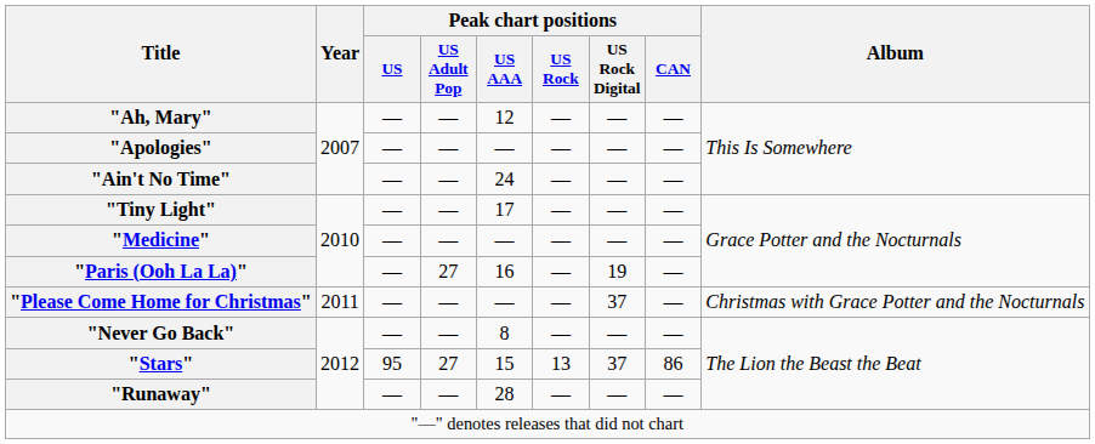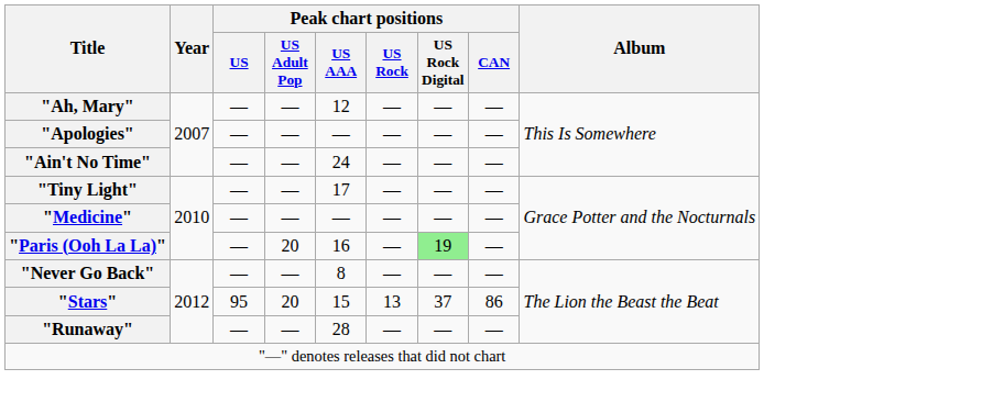"Paris (Ooh La La)" | Peak chart positions / US Adult Pop: 27 -> 20
"Paris (Ooh La La)" | Peak chart positions / US Rock Digital: no background -> lightgreen background
- row: "Please Come Home for Christmas" | 2011 | — | — | — | — | 37 | — | Christmas with Grace Potter and the Nocturnals
"Stars" | Peak chart positions / US Adult Pop: 27 -> 20
